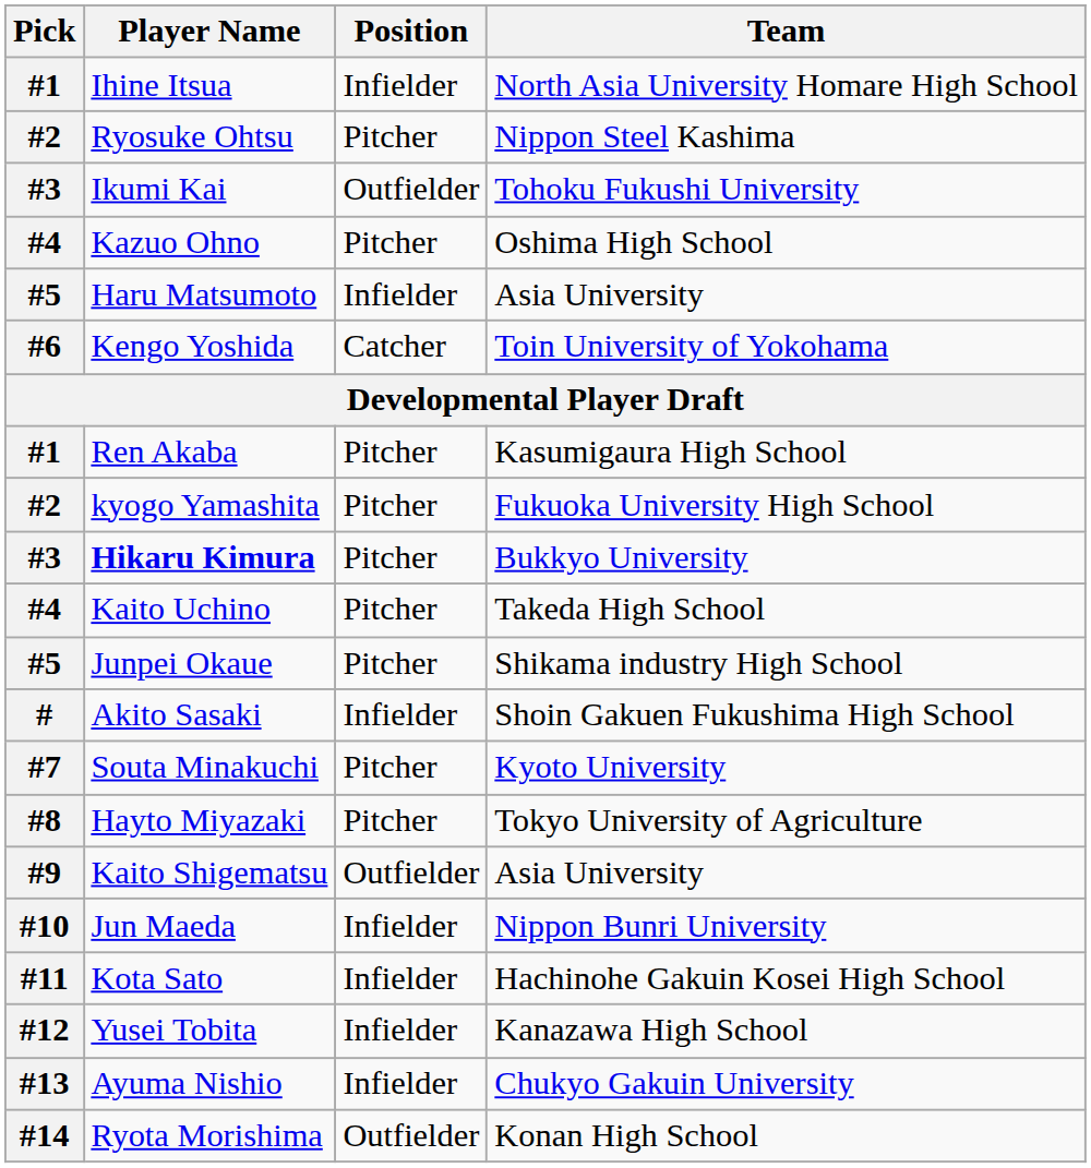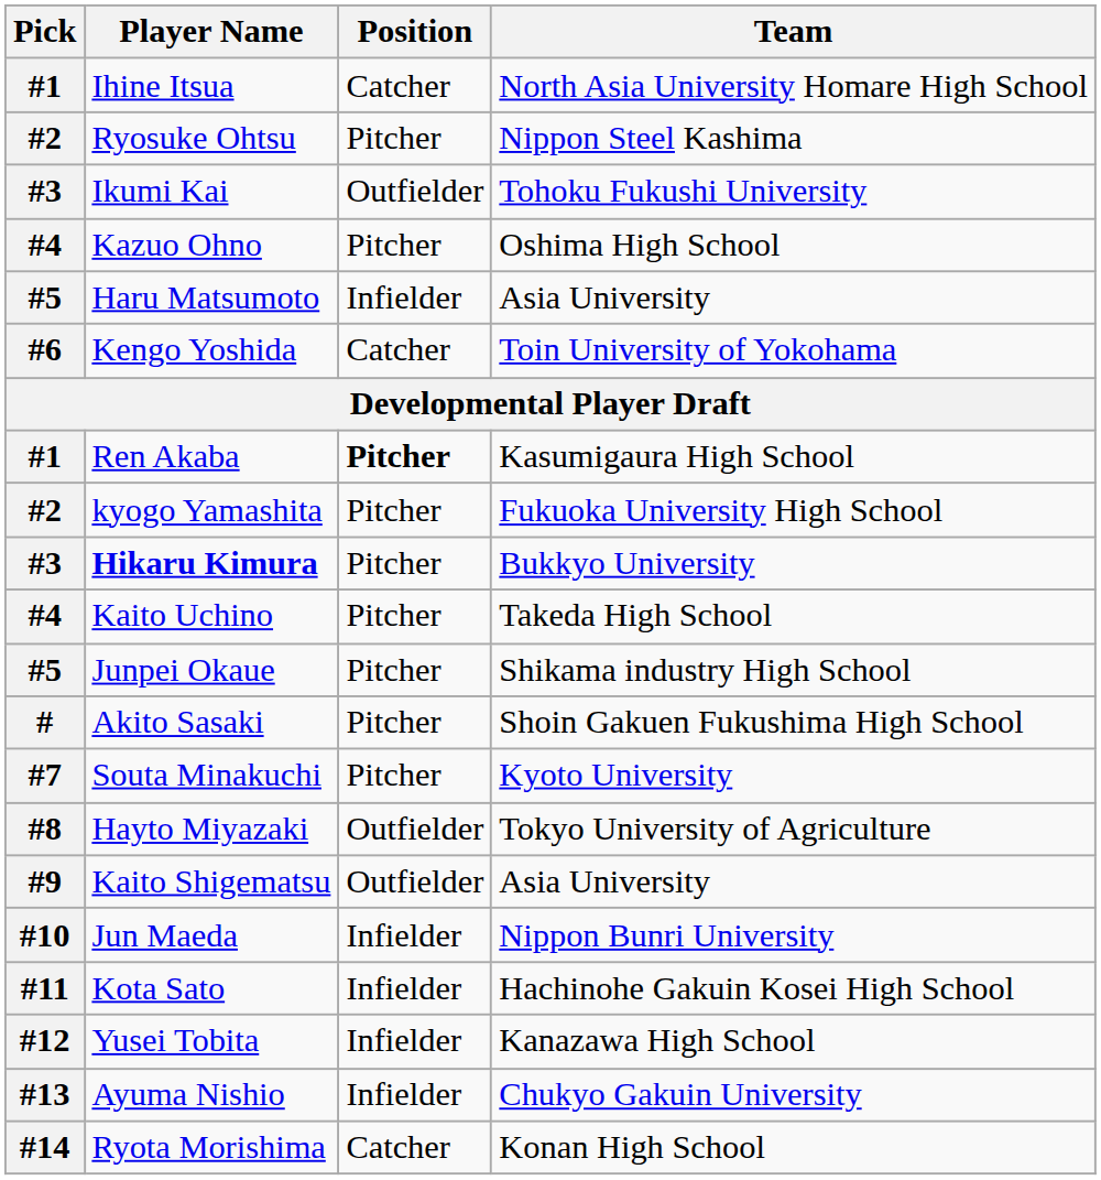Ihine Itsua | Position: Infielder -> Catcher
Ren Akaba | Position: normal -> bold
Akito Sasaki | Position: Infielder -> Pitcher
Hayto Miyazaki | Position: Pitcher -> Outfielder
Ryota Morishima | Position: Outfielder -> Catcher
